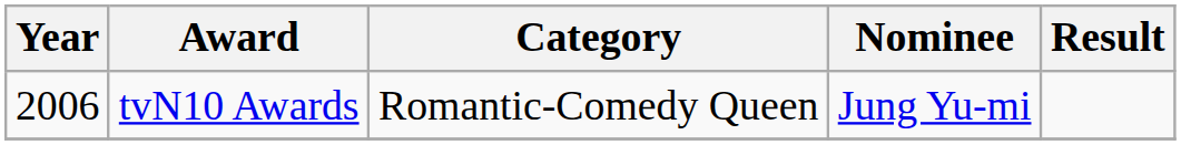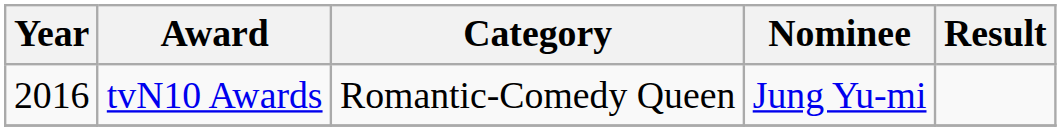tvN10 Awards | Year: 2006 -> 2016
